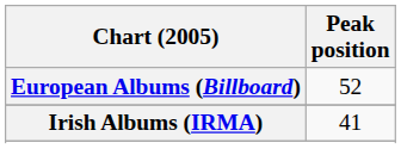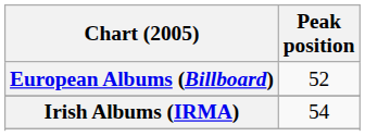Irish Albums (IRMA) | Peak position: 41 -> 54
